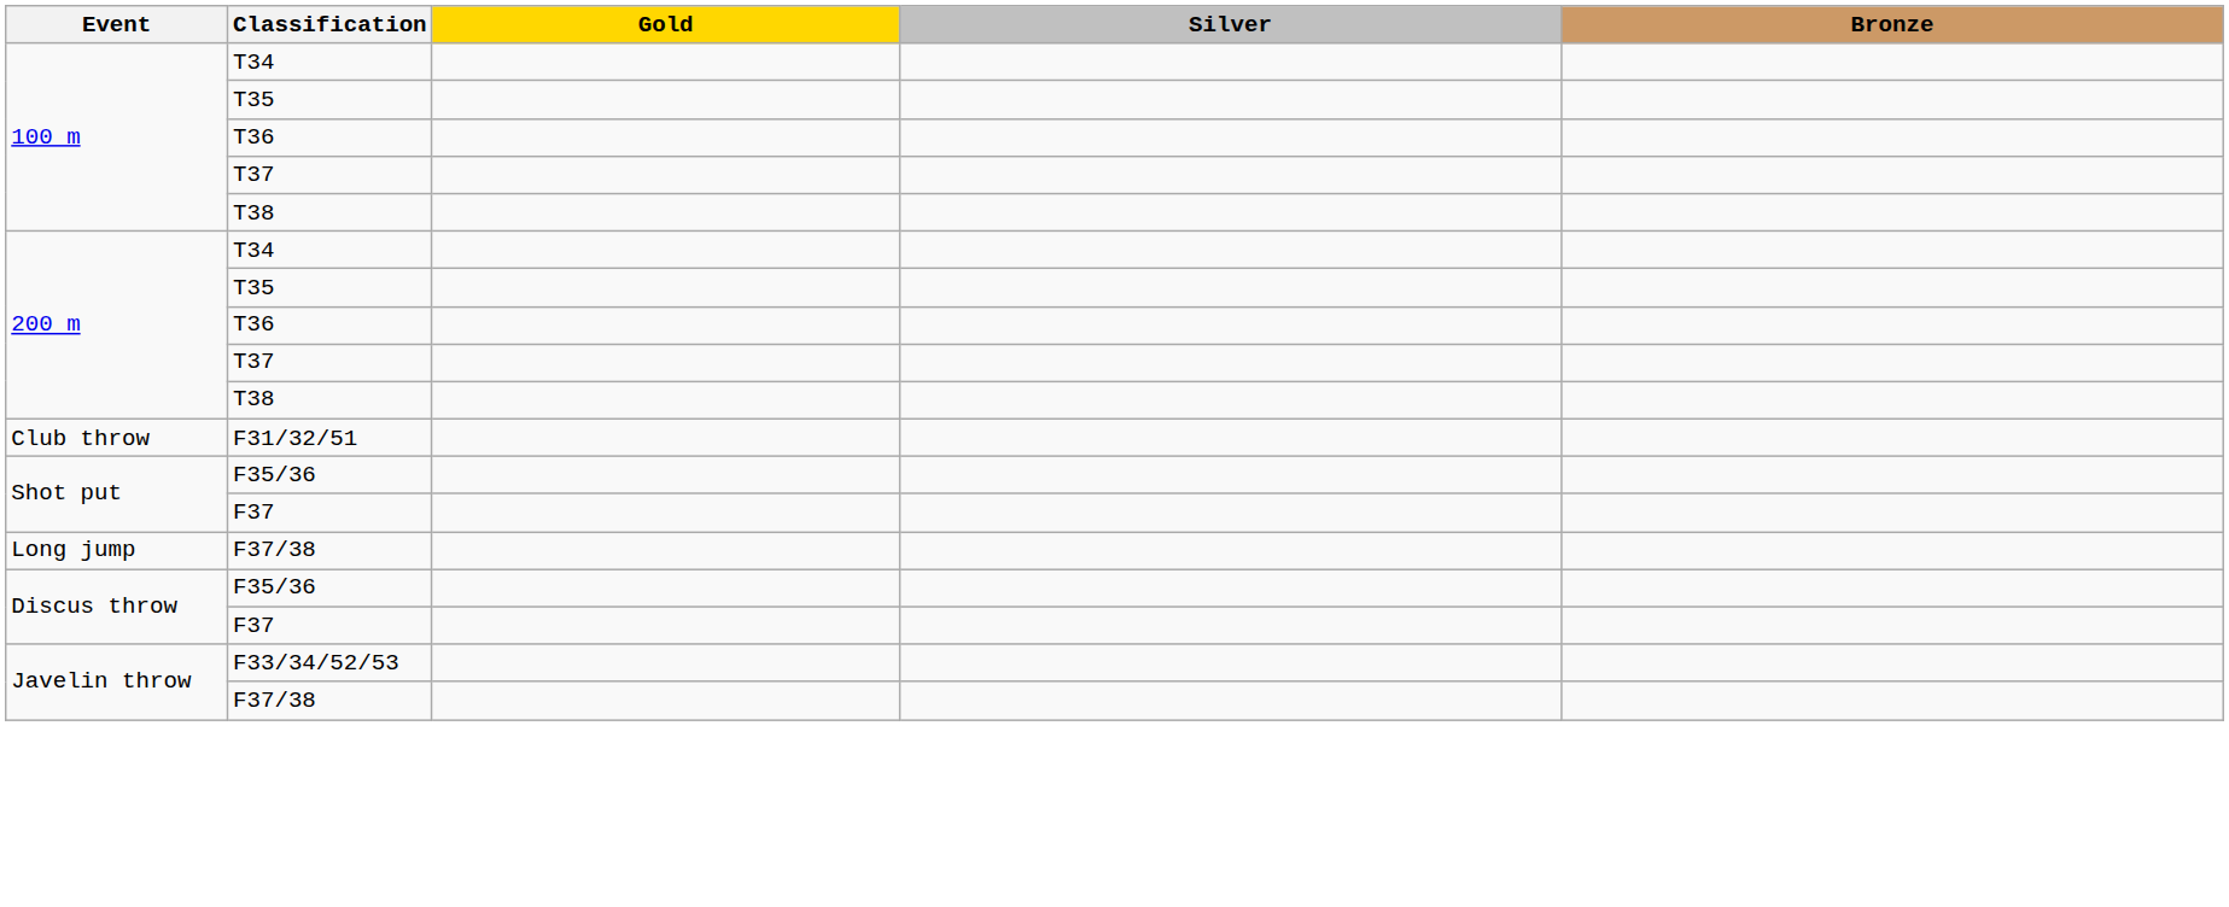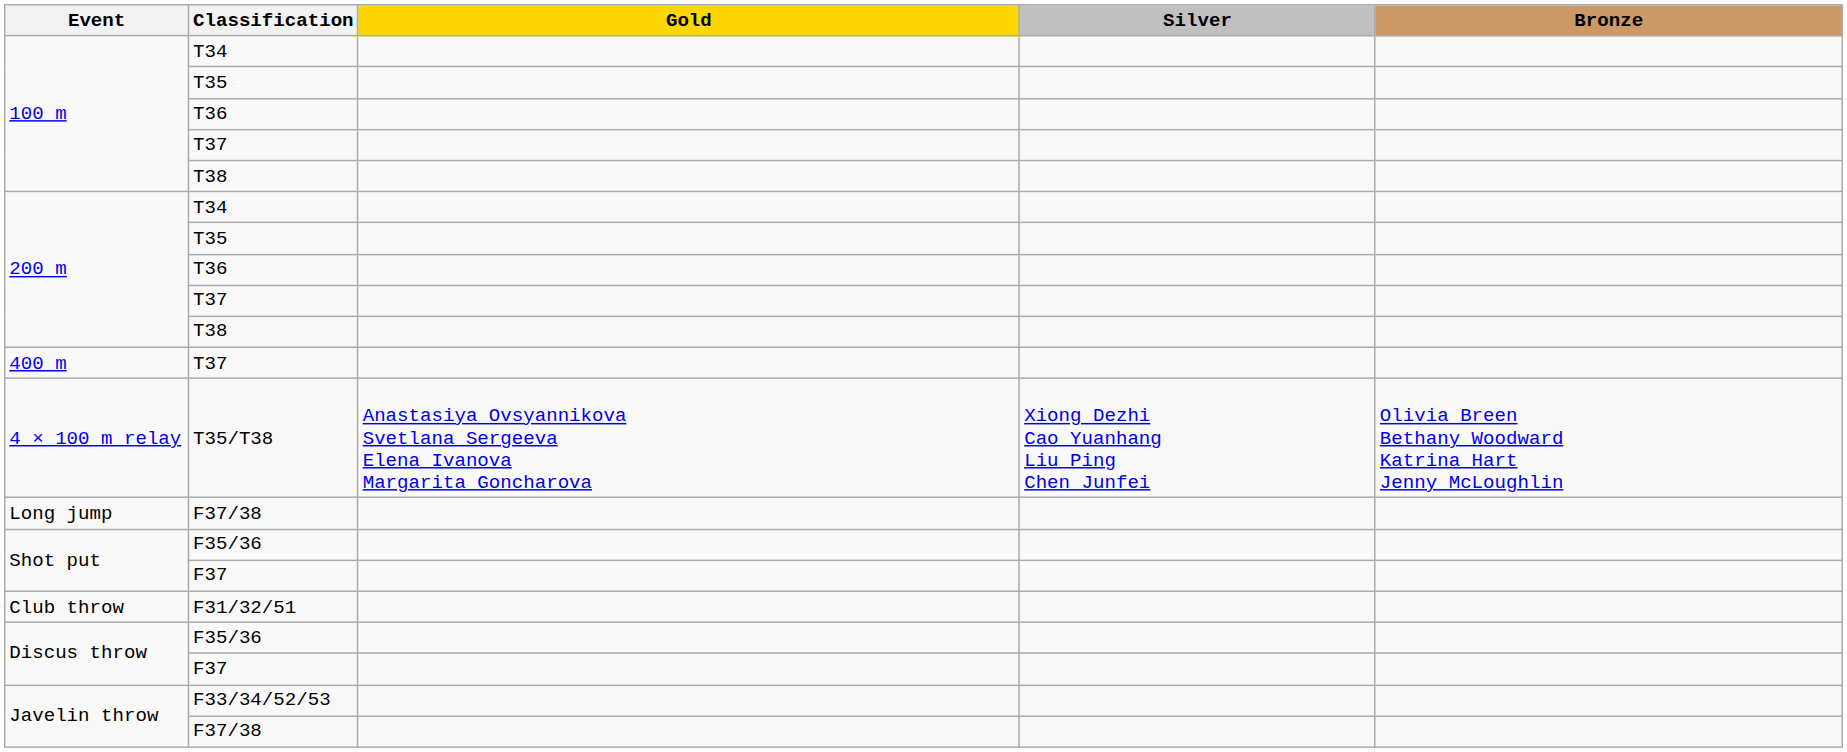+ row: 400 m | T37
+ row: 4 × 100 m relay | T35/T38 | Anastasiya Ovsyannikova Svetlana Sergeeva Elena Ivanova Margarita Goncharova | Xiong Dezhi Cao Yuanhang Liu Ping Chen Junfei | Olivia Breen Bethany Woodward Katrina Hart Jenny McLoughlin
rows swapped: Long jump / F37/38 <-> F31/32/51
